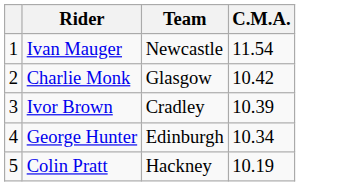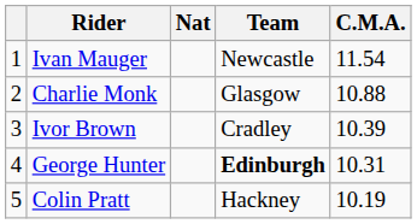+ column: Nat
Charlie Monk | C.M.A.: 10.42 -> 10.88
George Hunter | Team: normal -> bold
George Hunter | C.M.A.: 10.34 -> 10.31
